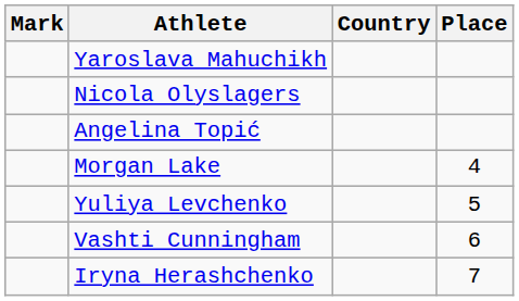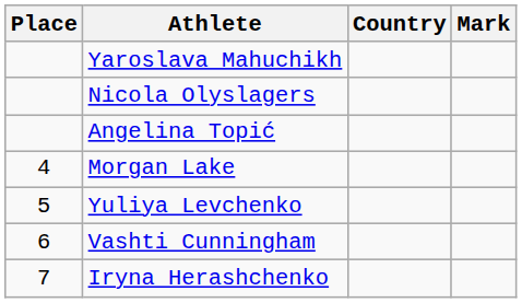columns swapped: Place <-> Mark
